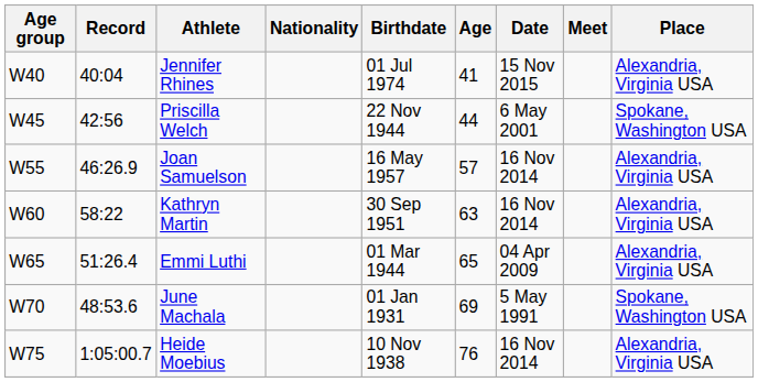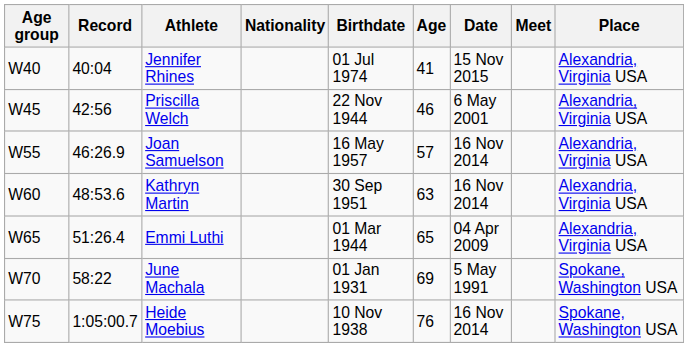Priscilla Welch | Age: 44 -> 46
Priscilla Welch | Place: Spokane, Washington USA -> Alexandria, Virginia USA
Kathryn Martin | Record: 58:22 -> 48:53.6
June Machala | Record: 48:53.6 -> 58:22
Heide Moebius | Place: Alexandria, Virginia USA -> Spokane, Washington USA
